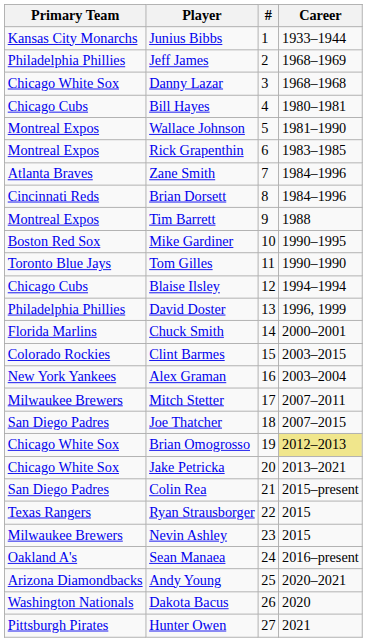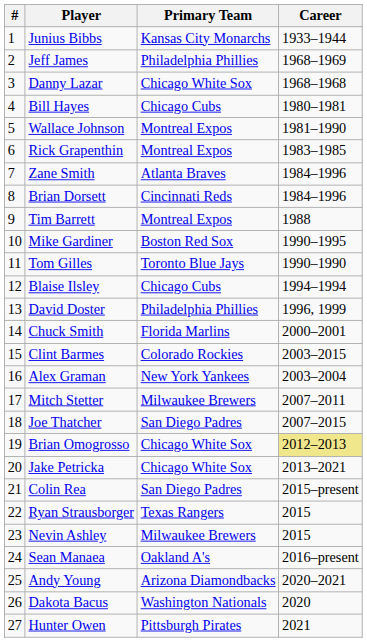columns swapped: # <-> Primary Team
